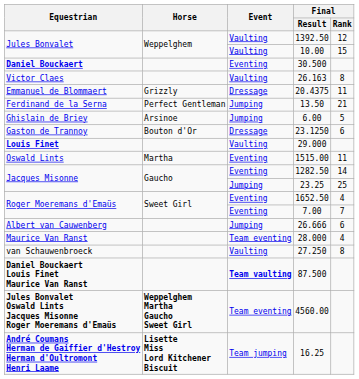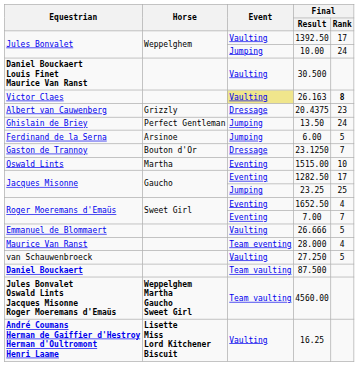1392.50 | Final / Rank: 12 -> 17
10.00 | Event: Vaulting -> Jumping
10.00 | Final / Rank: 15 -> 24
30.500 | Equestrian: Daniel Bouckaert -> Daniel Bouckaert Louis Finet Maurice Van Ranst
30.500 | Event: Eventing -> Vaulting
26.163 | Event: no background -> khaki background
26.163 | Final / Rank: normal -> bold
20.4375 | Equestrian: Emmanuel de Blommaert -> Albert van Cauwenberg
20.4375 | Final / Rank: 11 -> 23
13.50 | Equestrian: Ferdinand de la Serna -> Ghislain de Briey
13.50 | Final / Rank: 21 -> 24
6.00 | Equestrian: Ghislain de Briey -> Ferdinand de la Serna
23.1250 | Final / Rank: 6 -> 7
- row: Louis Finet | Vaulting | 29.000
1515.00 | Final / Rank: 11 -> 10
1282.50 | Final / Rank: 14 -> 17
26.666 | Equestrian: Albert van Cauwenberg -> Emmanuel de Blommaert
26.666 | Event: Jumping -> Vaulting
26.666 | Final / Rank: 6 -> 5
27.250 | Final / Rank: 8 -> 5
87.500 | Equestrian: Daniel Bouckaert Louis Finet Maurice Van Ranst -> Daniel Bouckaert
87.500 | Event: bold -> normal
4560.00 | Event: Team eventing -> Team vaulting
16.25 | Event: Team jumping -> Vaulting
